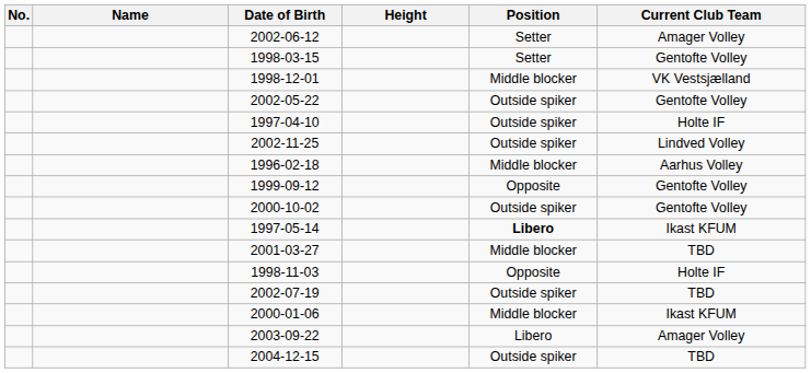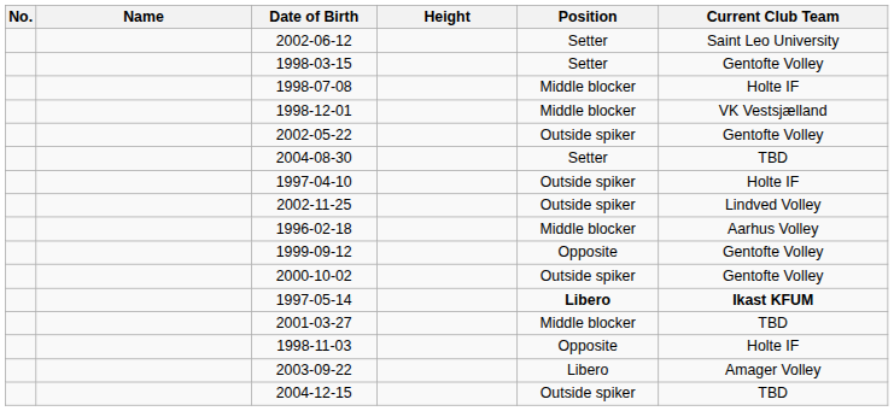2002-06-12 | Current Club Team: Amager Volley -> Saint Leo University
+ row: 1998-07-08 | Middle blocker | Holte IF
+ row: 2004-08-30 | Setter | TBD
1997-05-14 | Current Club Team: normal -> bold
- row: 2002-07-19 | Outside spiker | TBD
- row: 2000-01-06 | Middle blocker | Ikast KFUM
